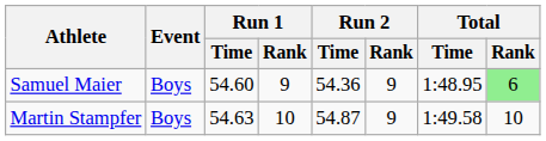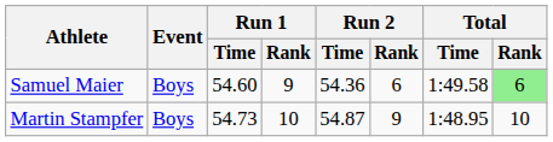Samuel Maier | Run 2 / Rank: 9 -> 6
Samuel Maier | Total / Time: 1:48.95 -> 1:49.58
Martin Stampfer | Run 1 / Time: 54.63 -> 54.73
Martin Stampfer | Total / Time: 1:49.58 -> 1:48.95
